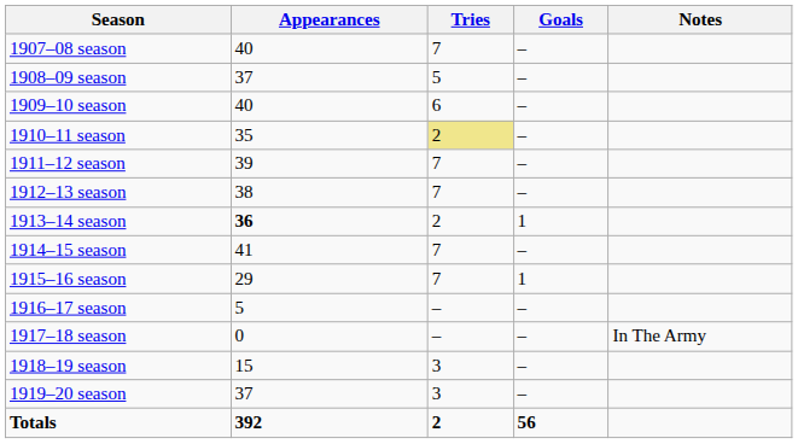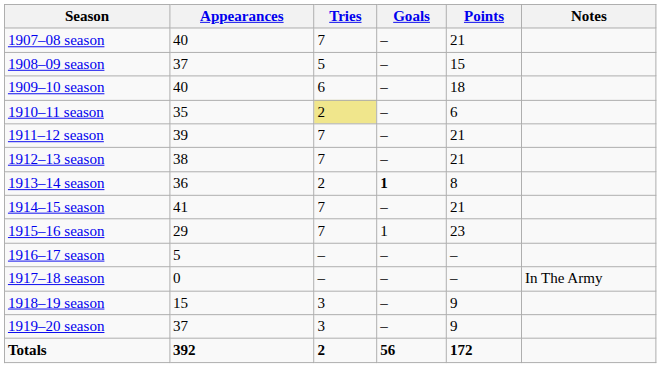+ column: Points | 21 | 15 | 18 | 6 | 21 | 21 | 8 | 21 | 23 | – | – | 9 | 9 | 172
1913–14 season | Appearances: bold -> normal
1913–14 season | Goals: normal -> bold
